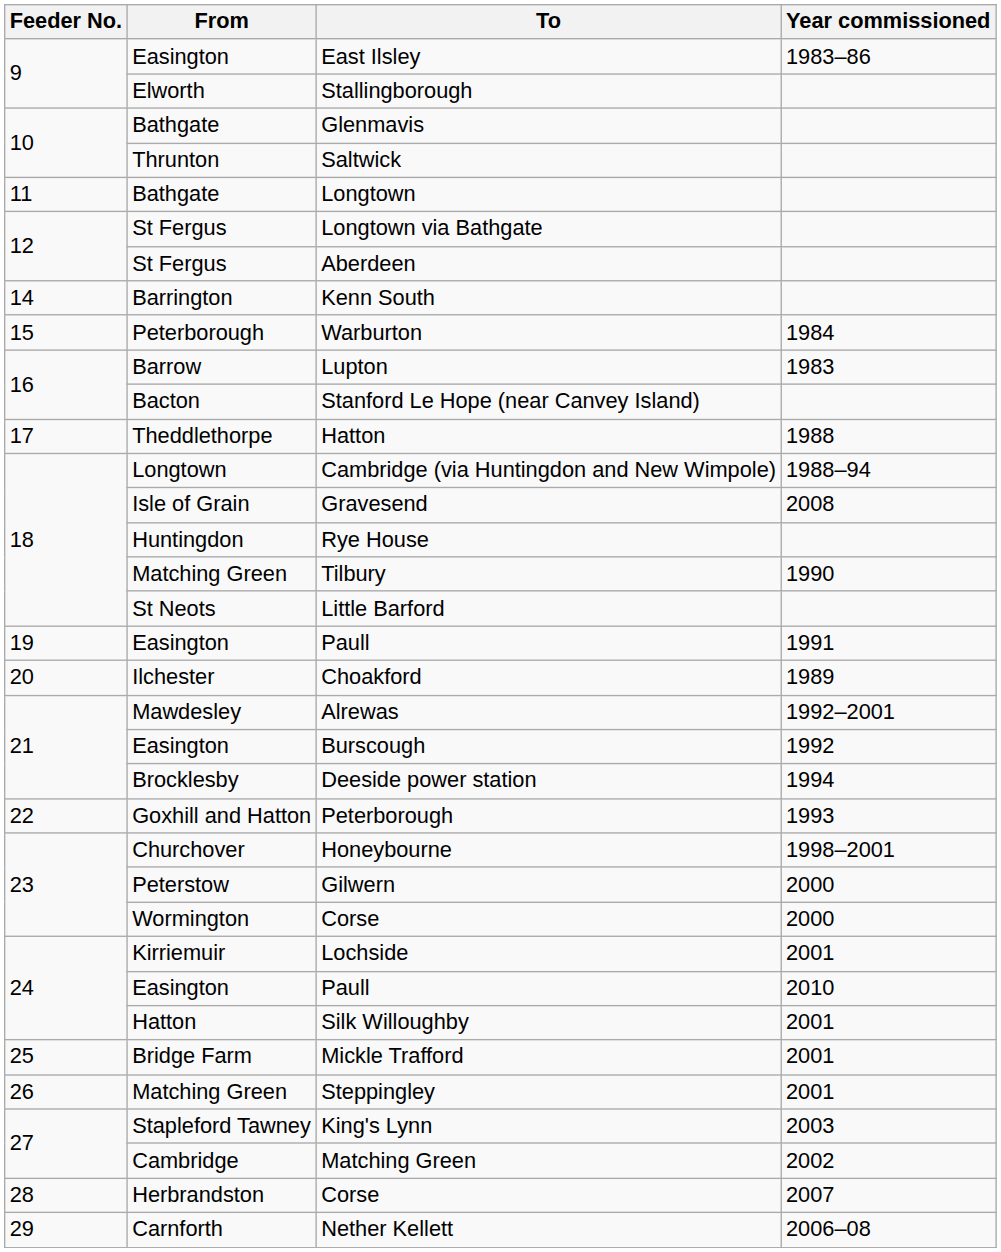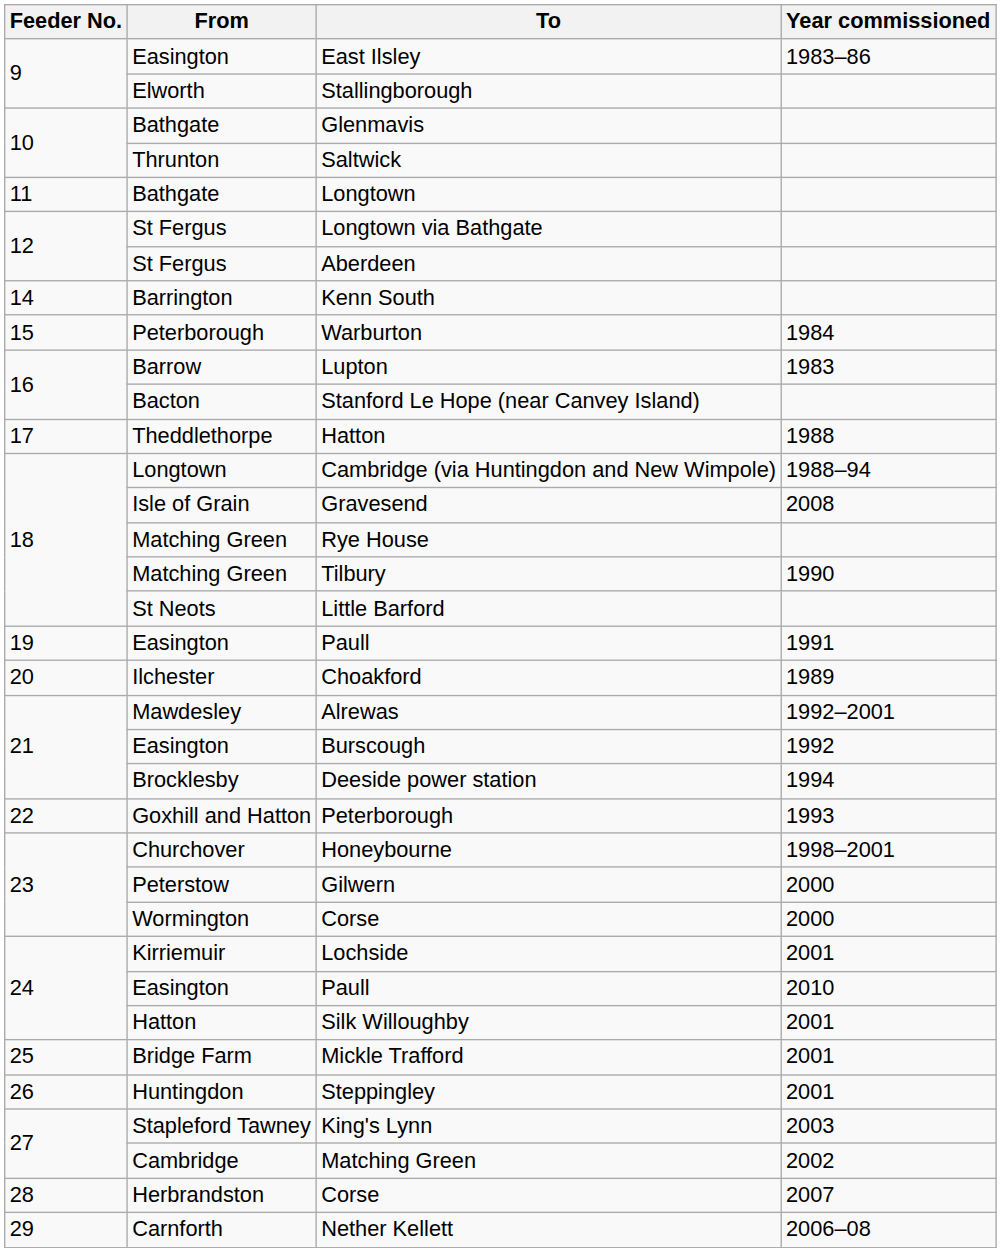Rye House | From: Huntingdon -> Matching Green
Steppingley | From: Matching Green -> Huntingdon
